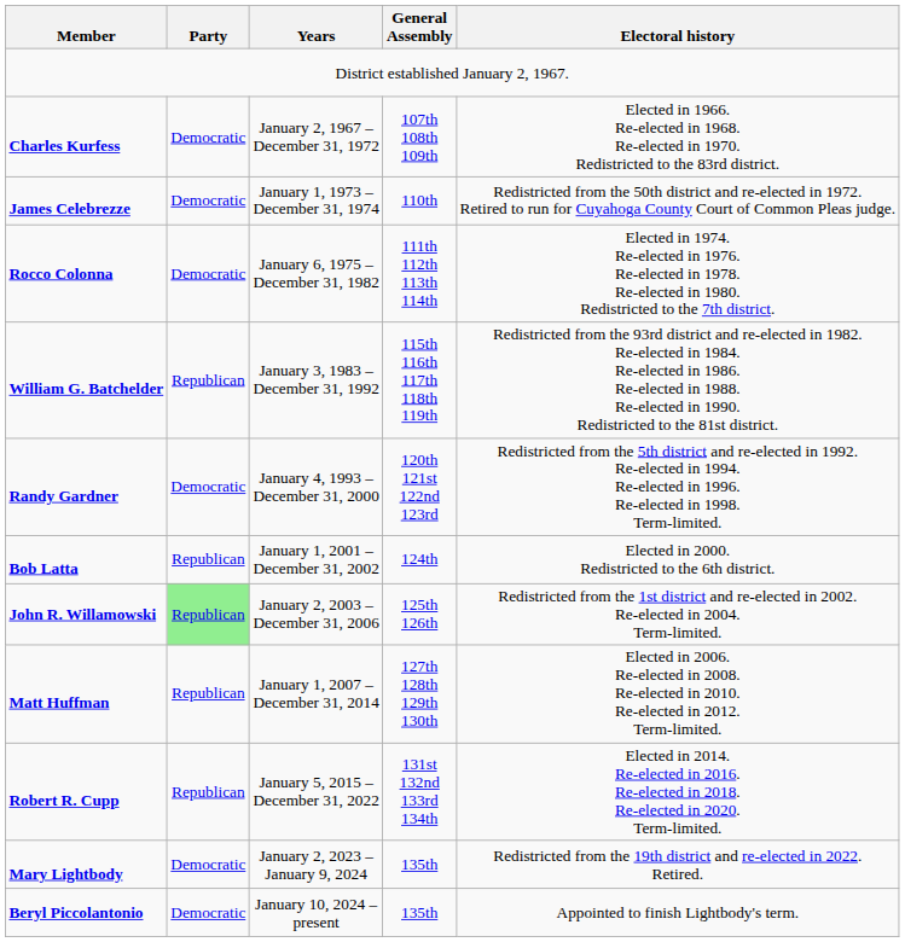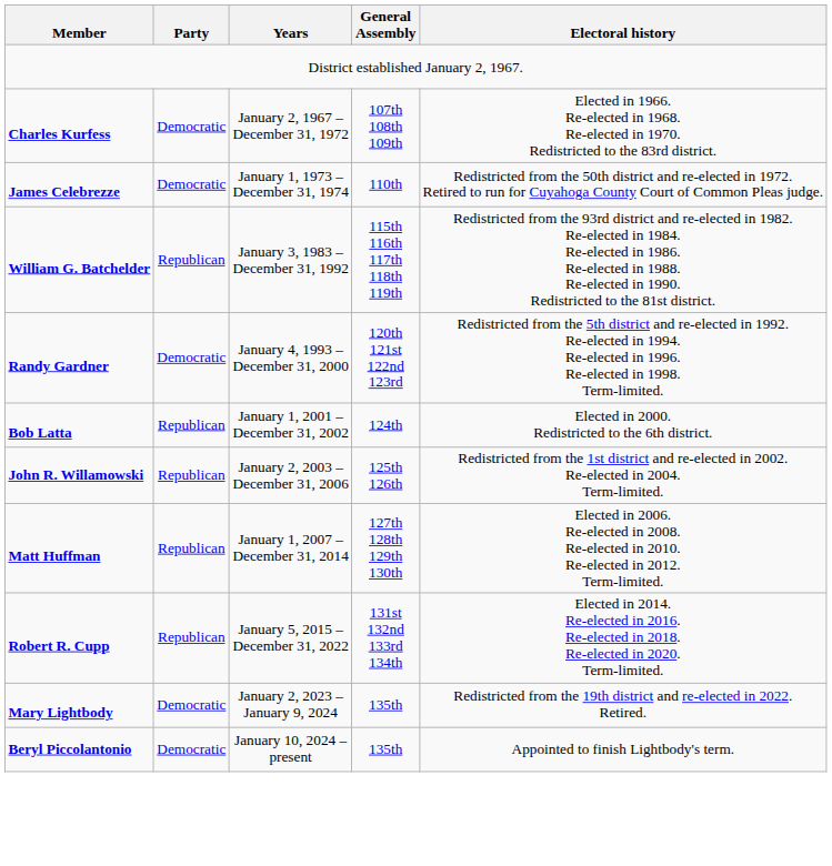- row: Rocco Colonna | Democratic | January 6, 1975 – December 31, 1982 | 111th 112th 113th 114th | Elected in 1974. Re-elected in 1976. Re-elected in 1978. Re-elected in 1980. Redistricted to the 7th district.
John R. Willamowski | Party: lightgreen background -> no background
